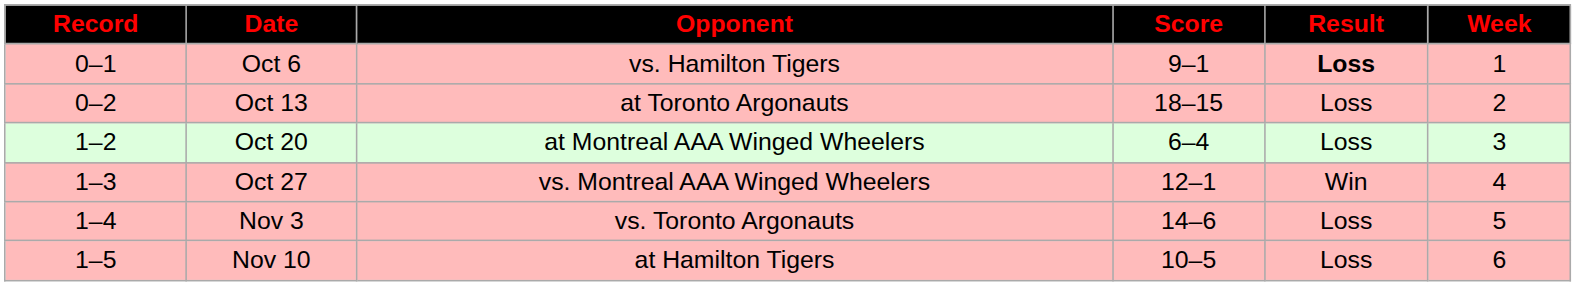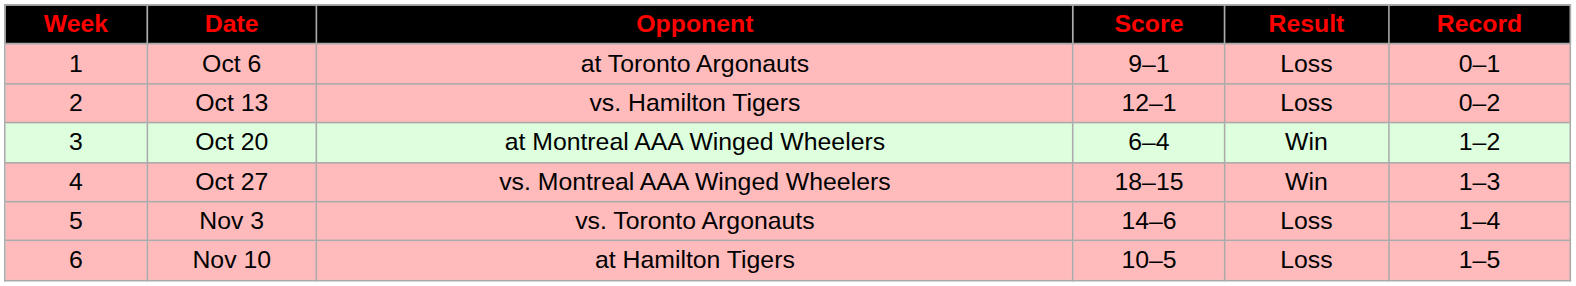columns swapped: Week <-> Record
Oct 6 | Opponent: vs. Hamilton Tigers -> at Toronto Argonauts
Oct 6 | Result: bold -> normal
Oct 13 | Opponent: at Toronto Argonauts -> vs. Hamilton Tigers
Oct 13 | Score: 18–15 -> 12–1
Oct 20 | Result: Loss -> Win
Oct 27 | Score: 12–1 -> 18–15
